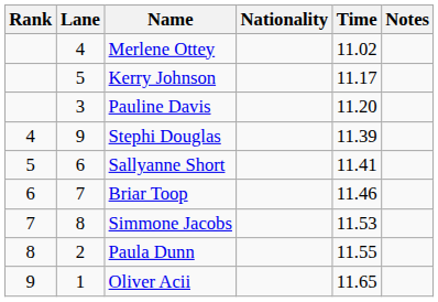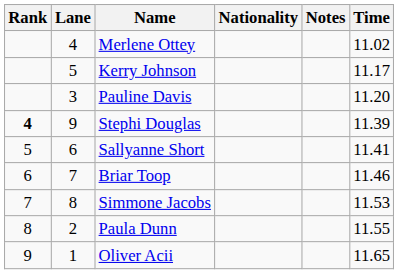columns swapped: Time <-> Notes
Stephi Douglas | Rank: normal -> bold
